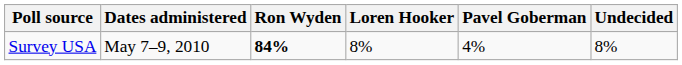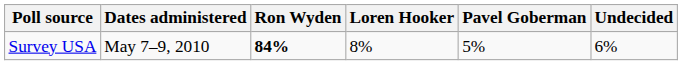Survey USA | Pavel Goberman: 4% -> 5%
Survey USA | Undecided: 8% -> 6%
